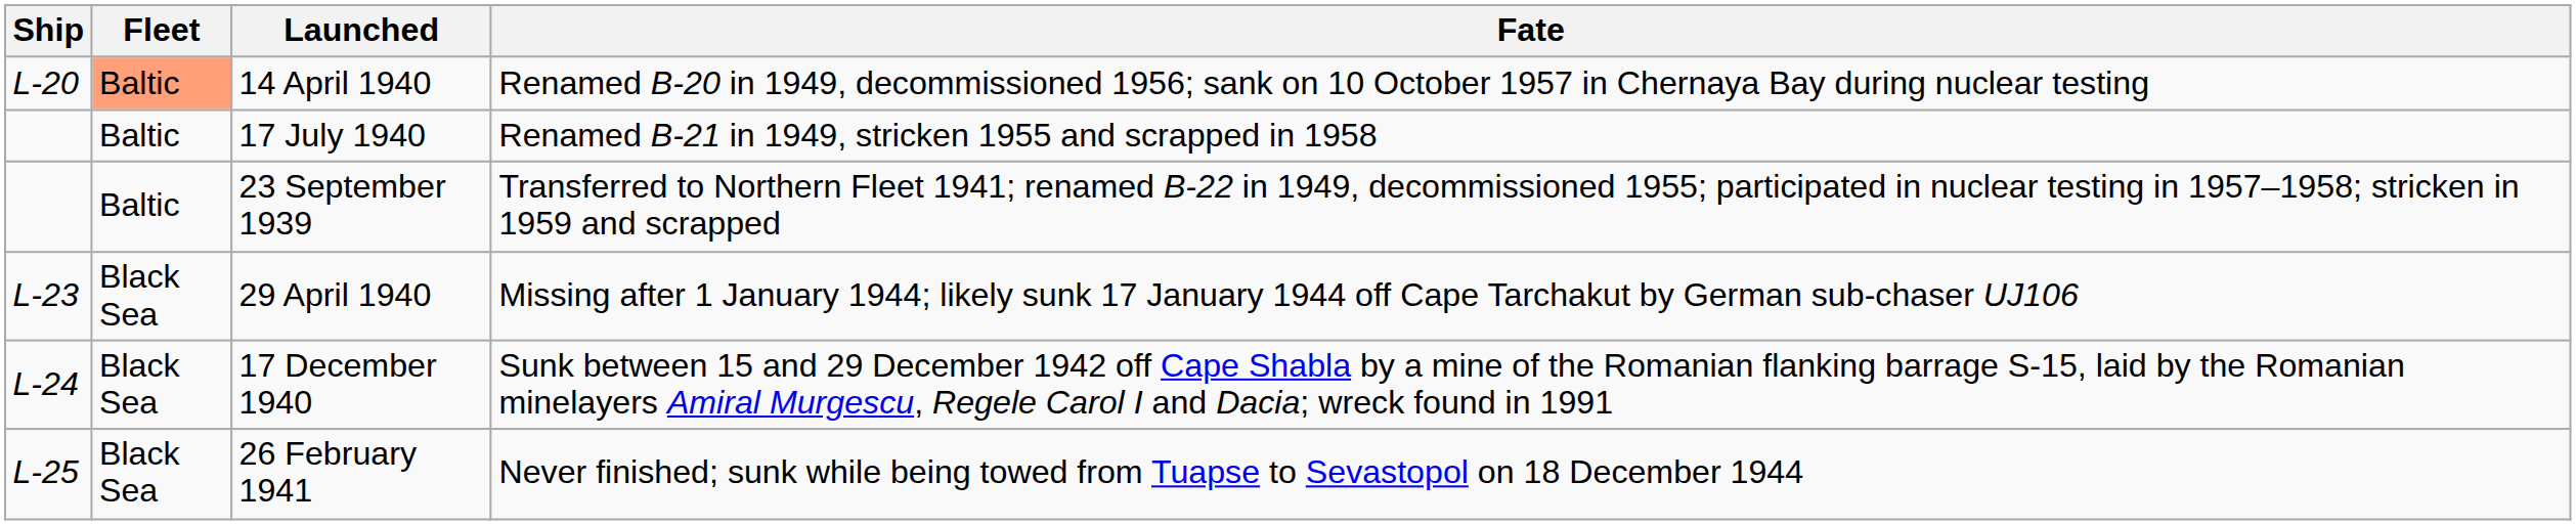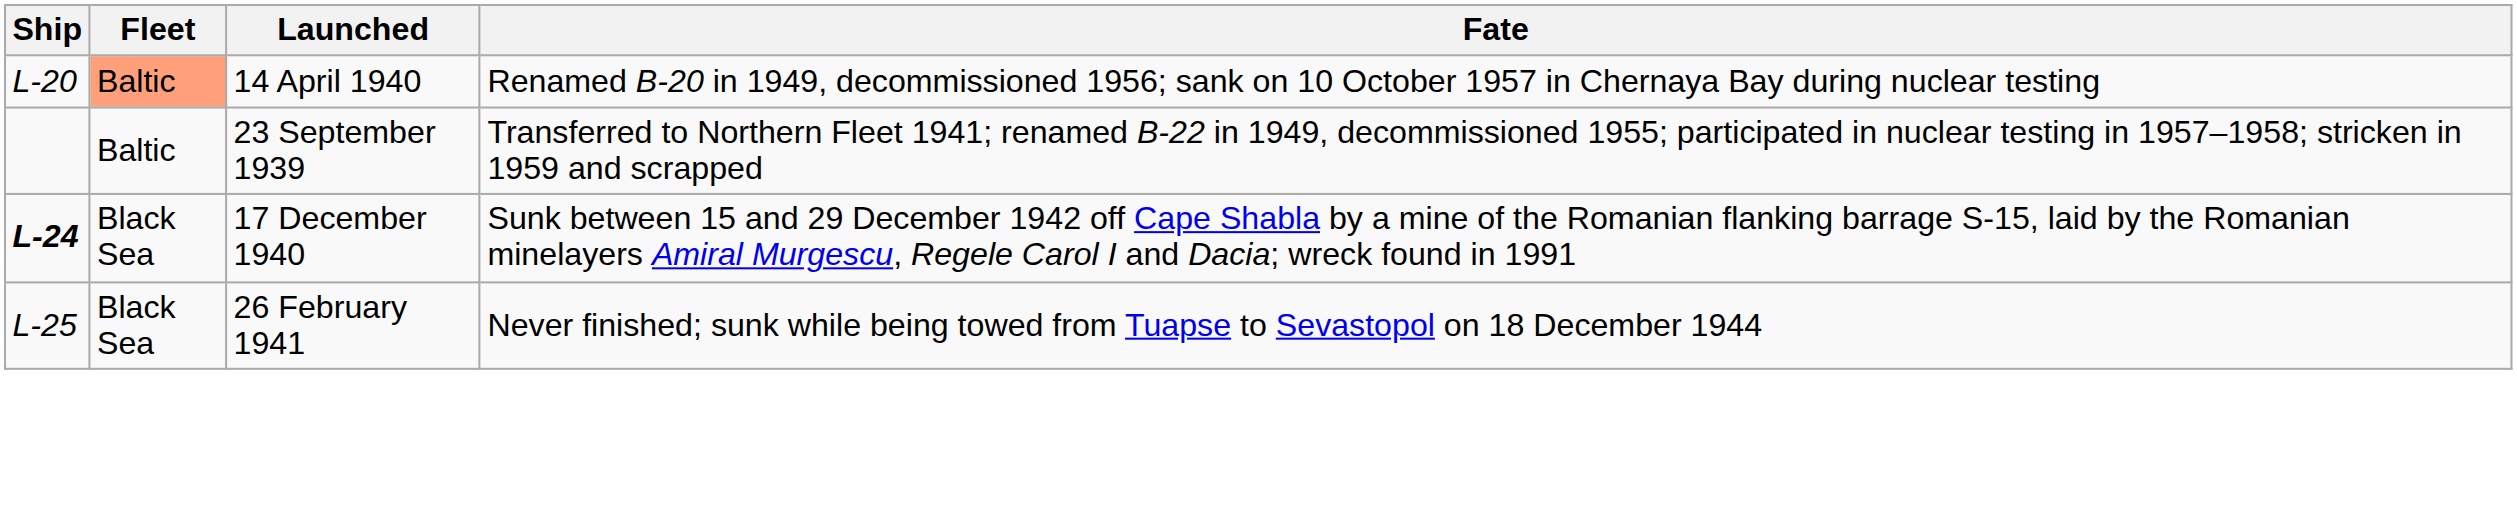- row: Baltic | 17 July 1940 | Renamed B-21 in 1949, stricken 1955 and scrapped in 1958
- row: L-23 | Black Sea | 29 April 1940 | Missing after 1 January 1944; likely sunk 17 January 1944 off Cape Tarchakut by German sub-chaser UJ106
17 December 1940 | Ship: normal -> bold
